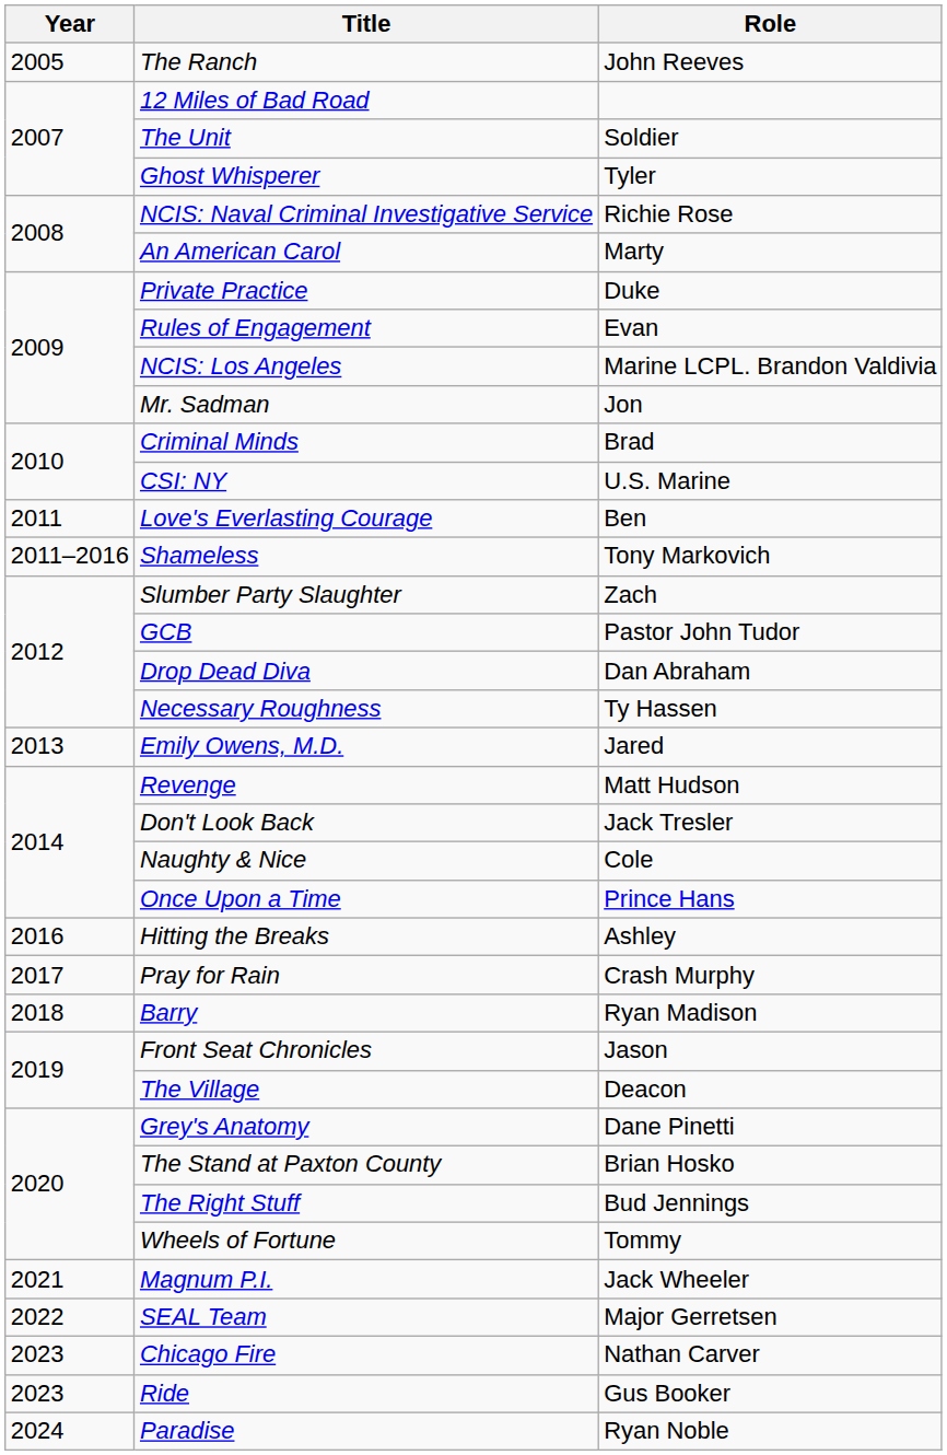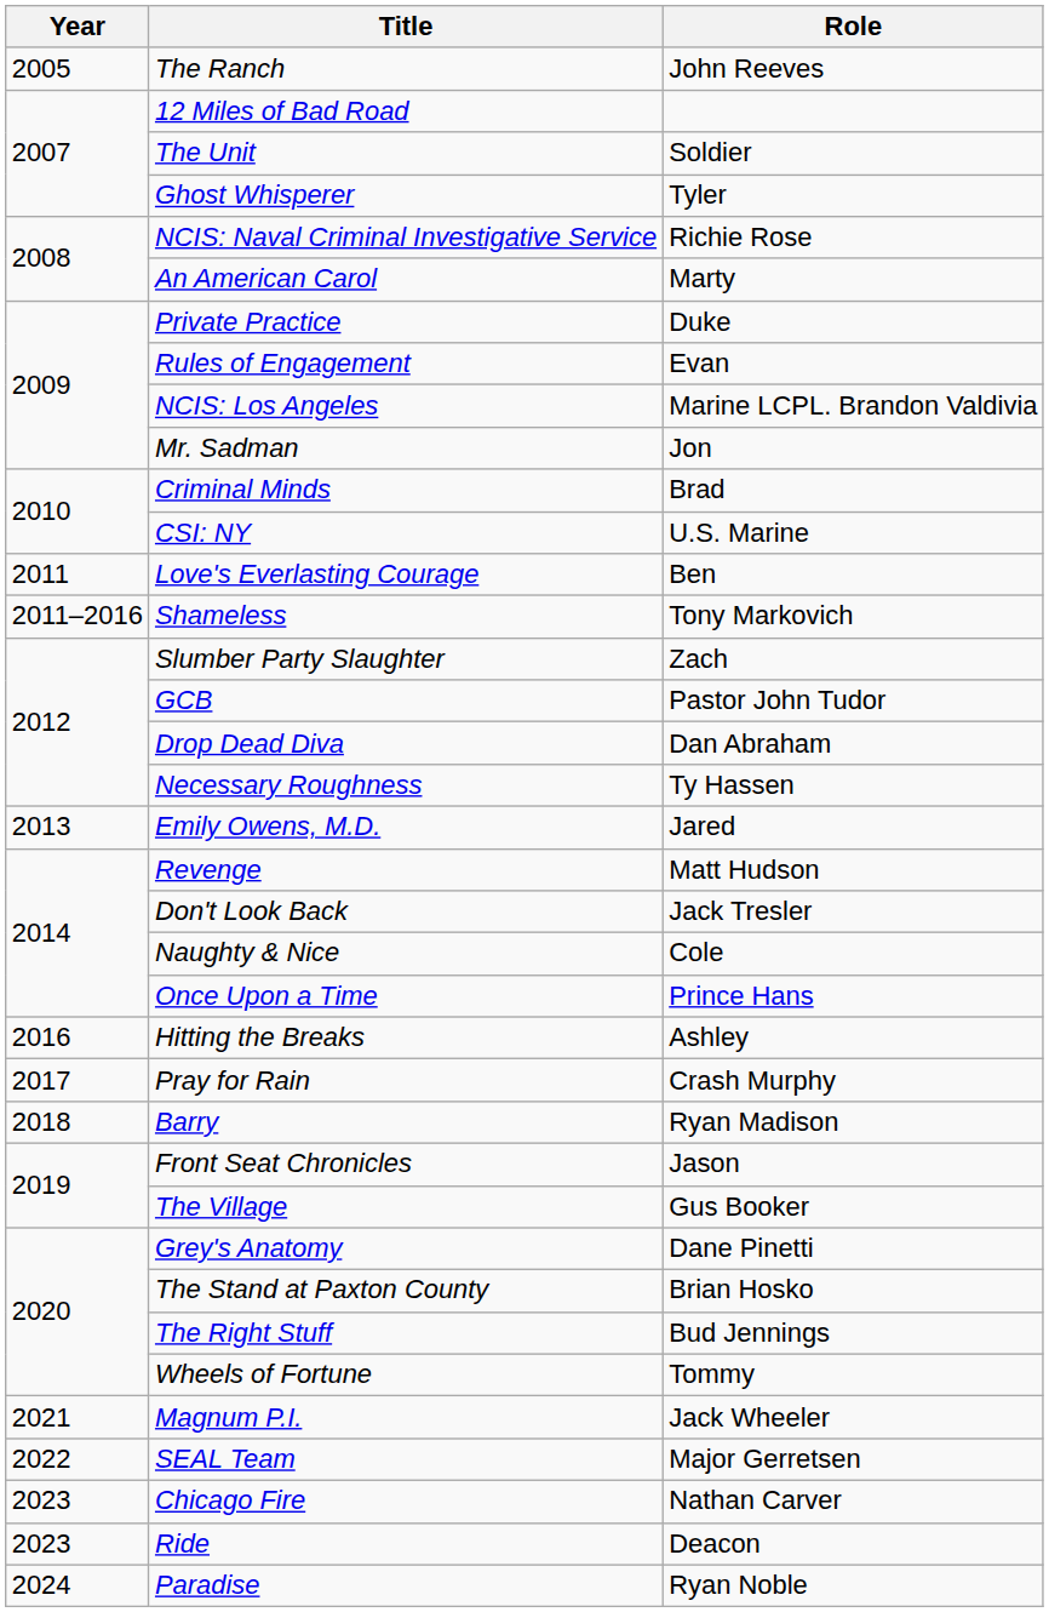The Village | Role: Deacon -> Gus Booker
Ride | Role: Gus Booker -> Deacon
